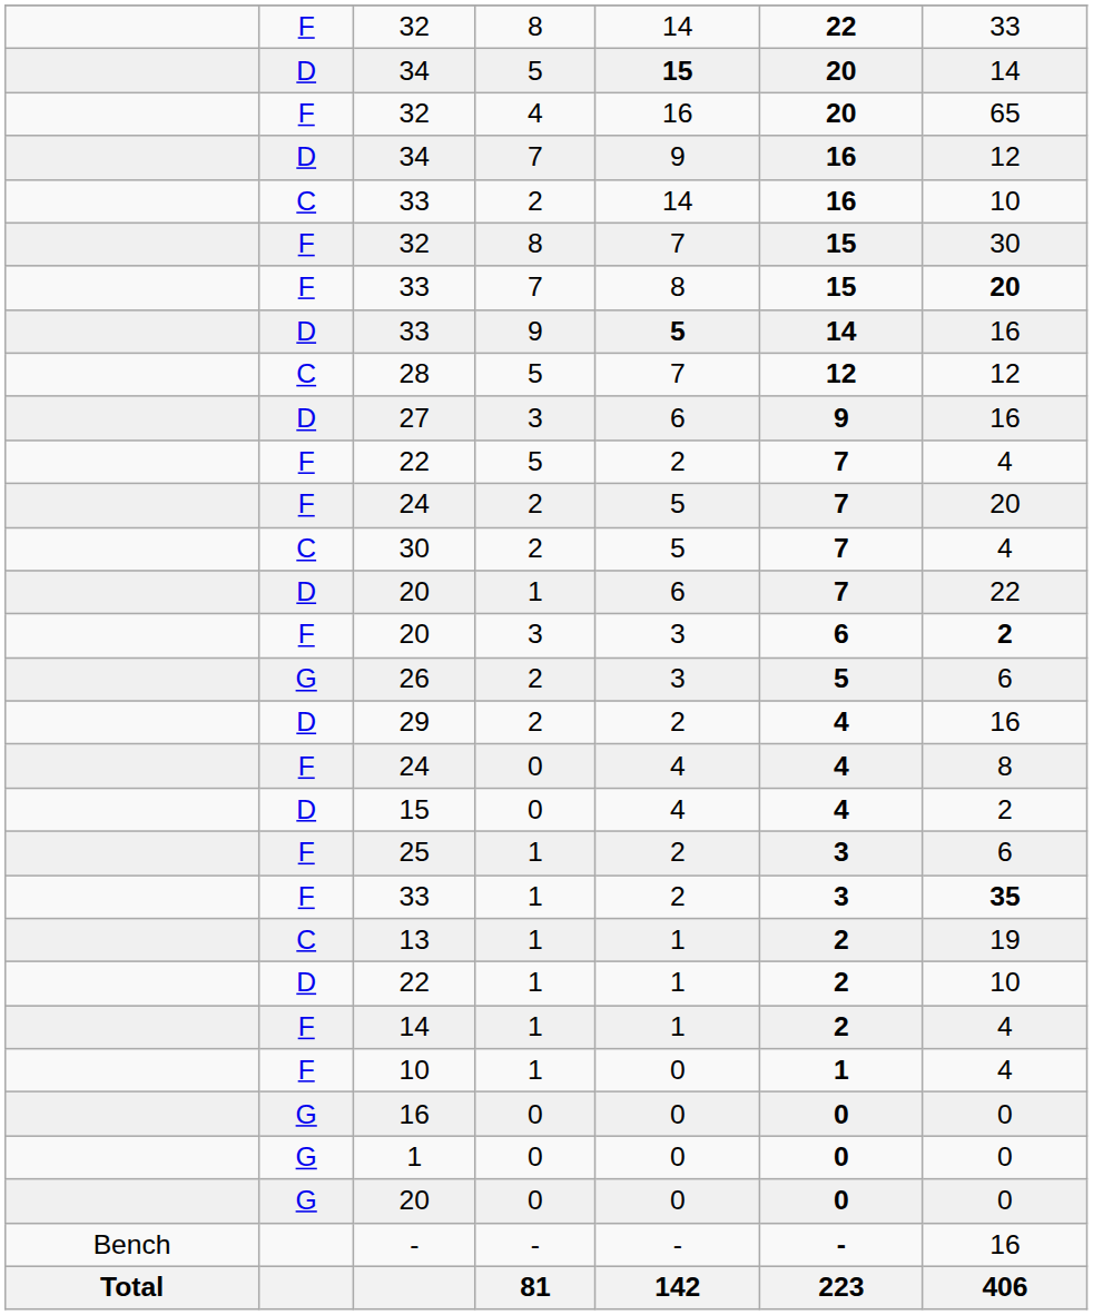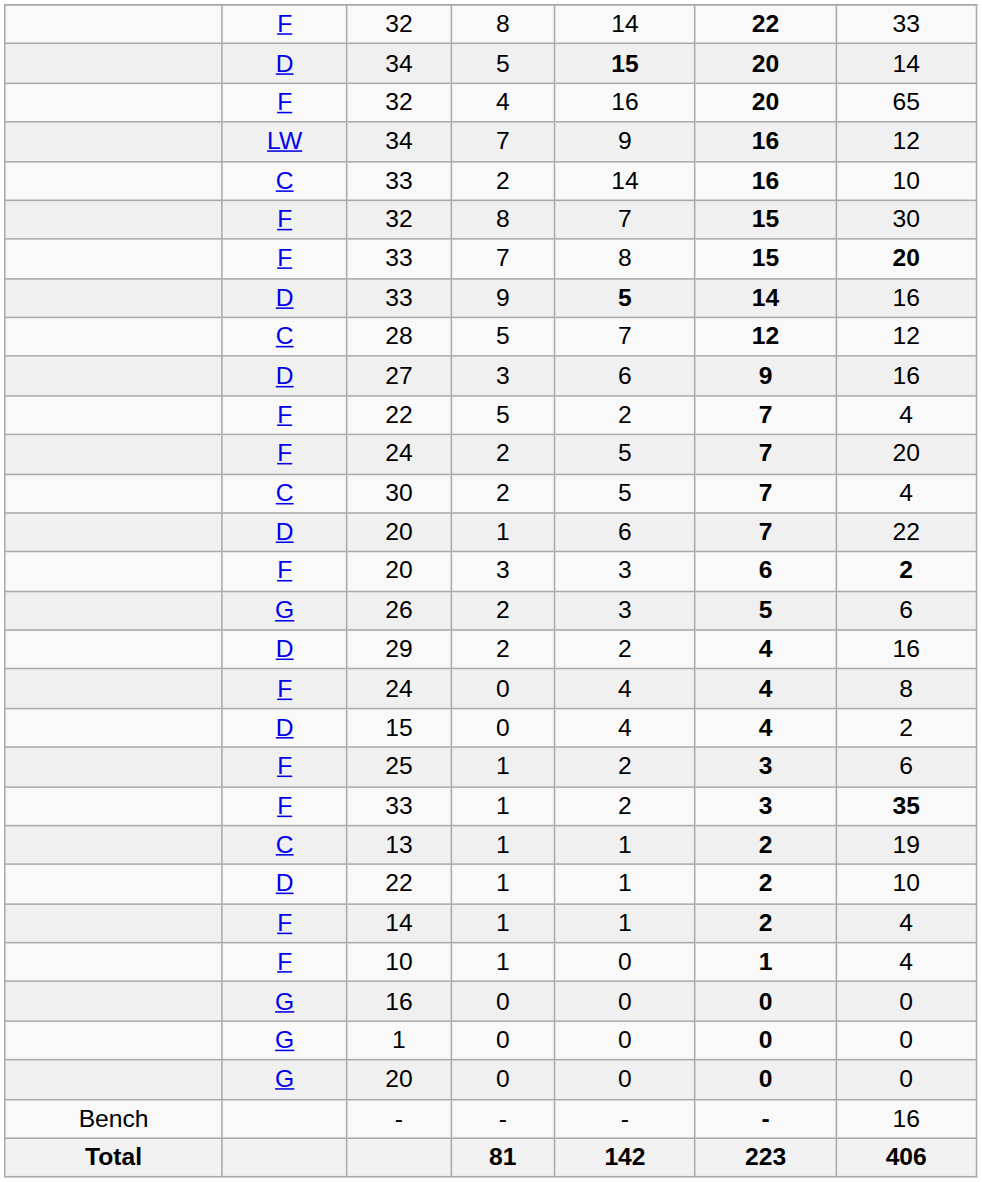34 / 7 | column 2: D -> LW
